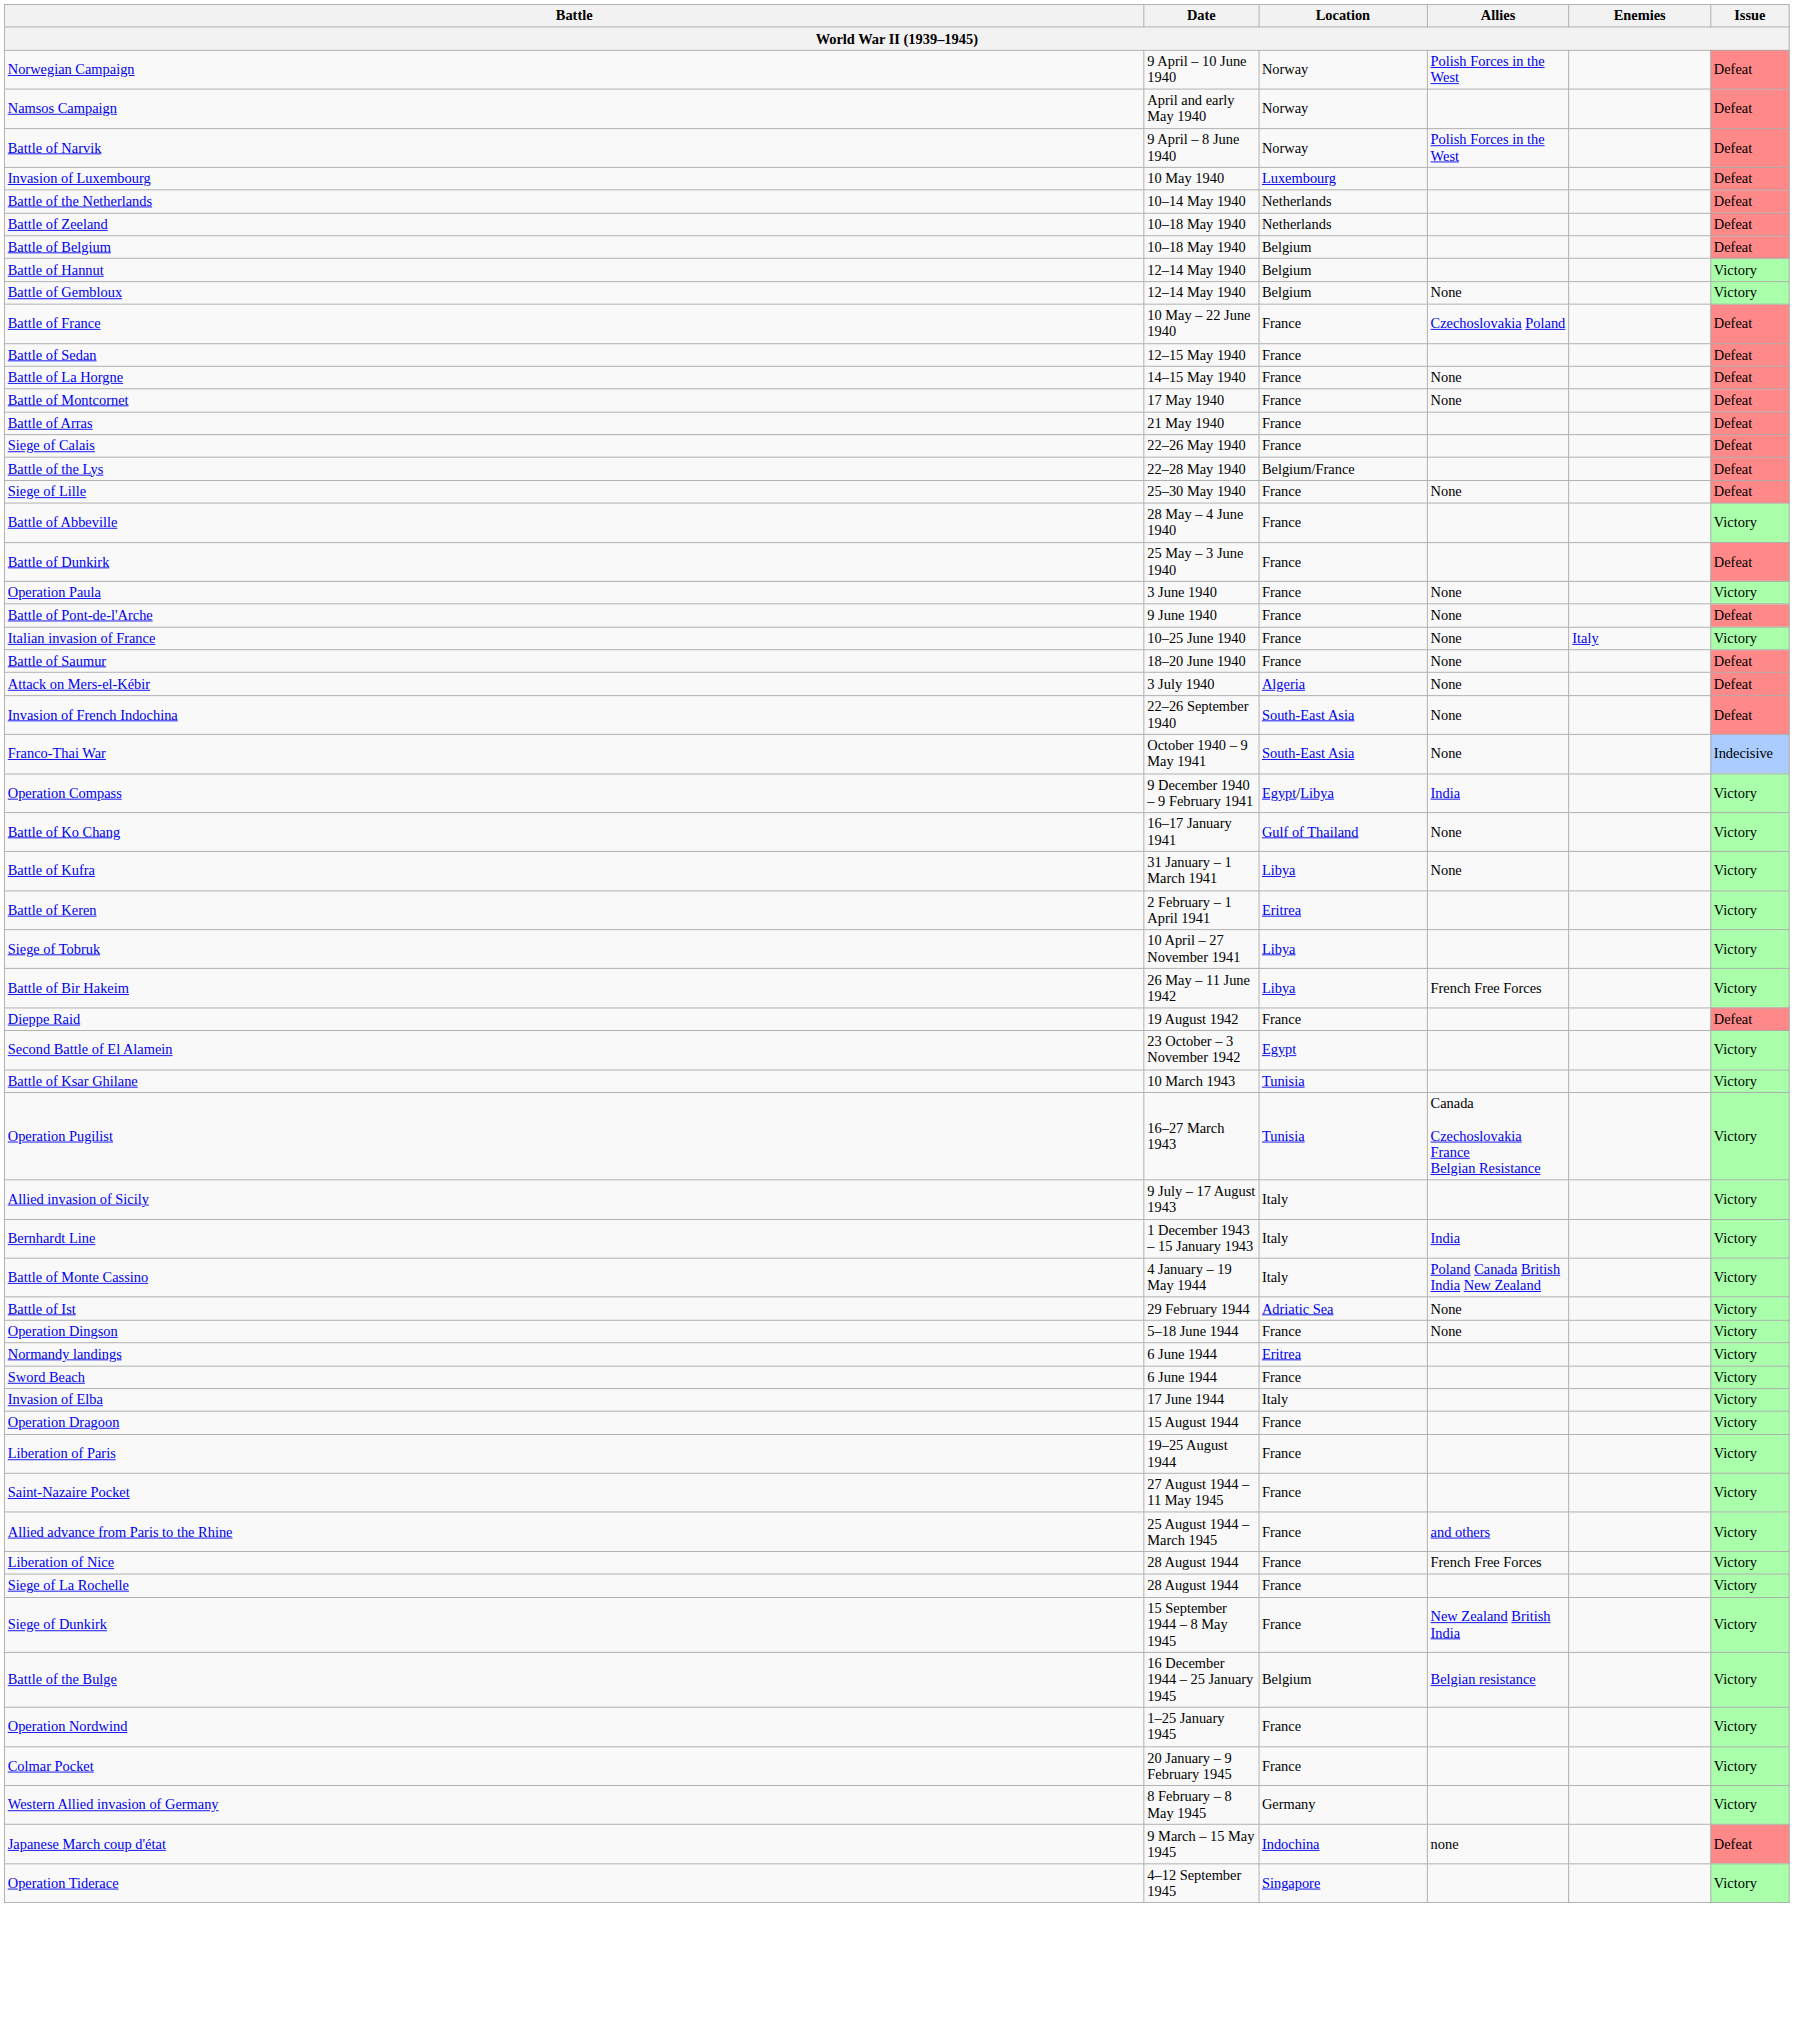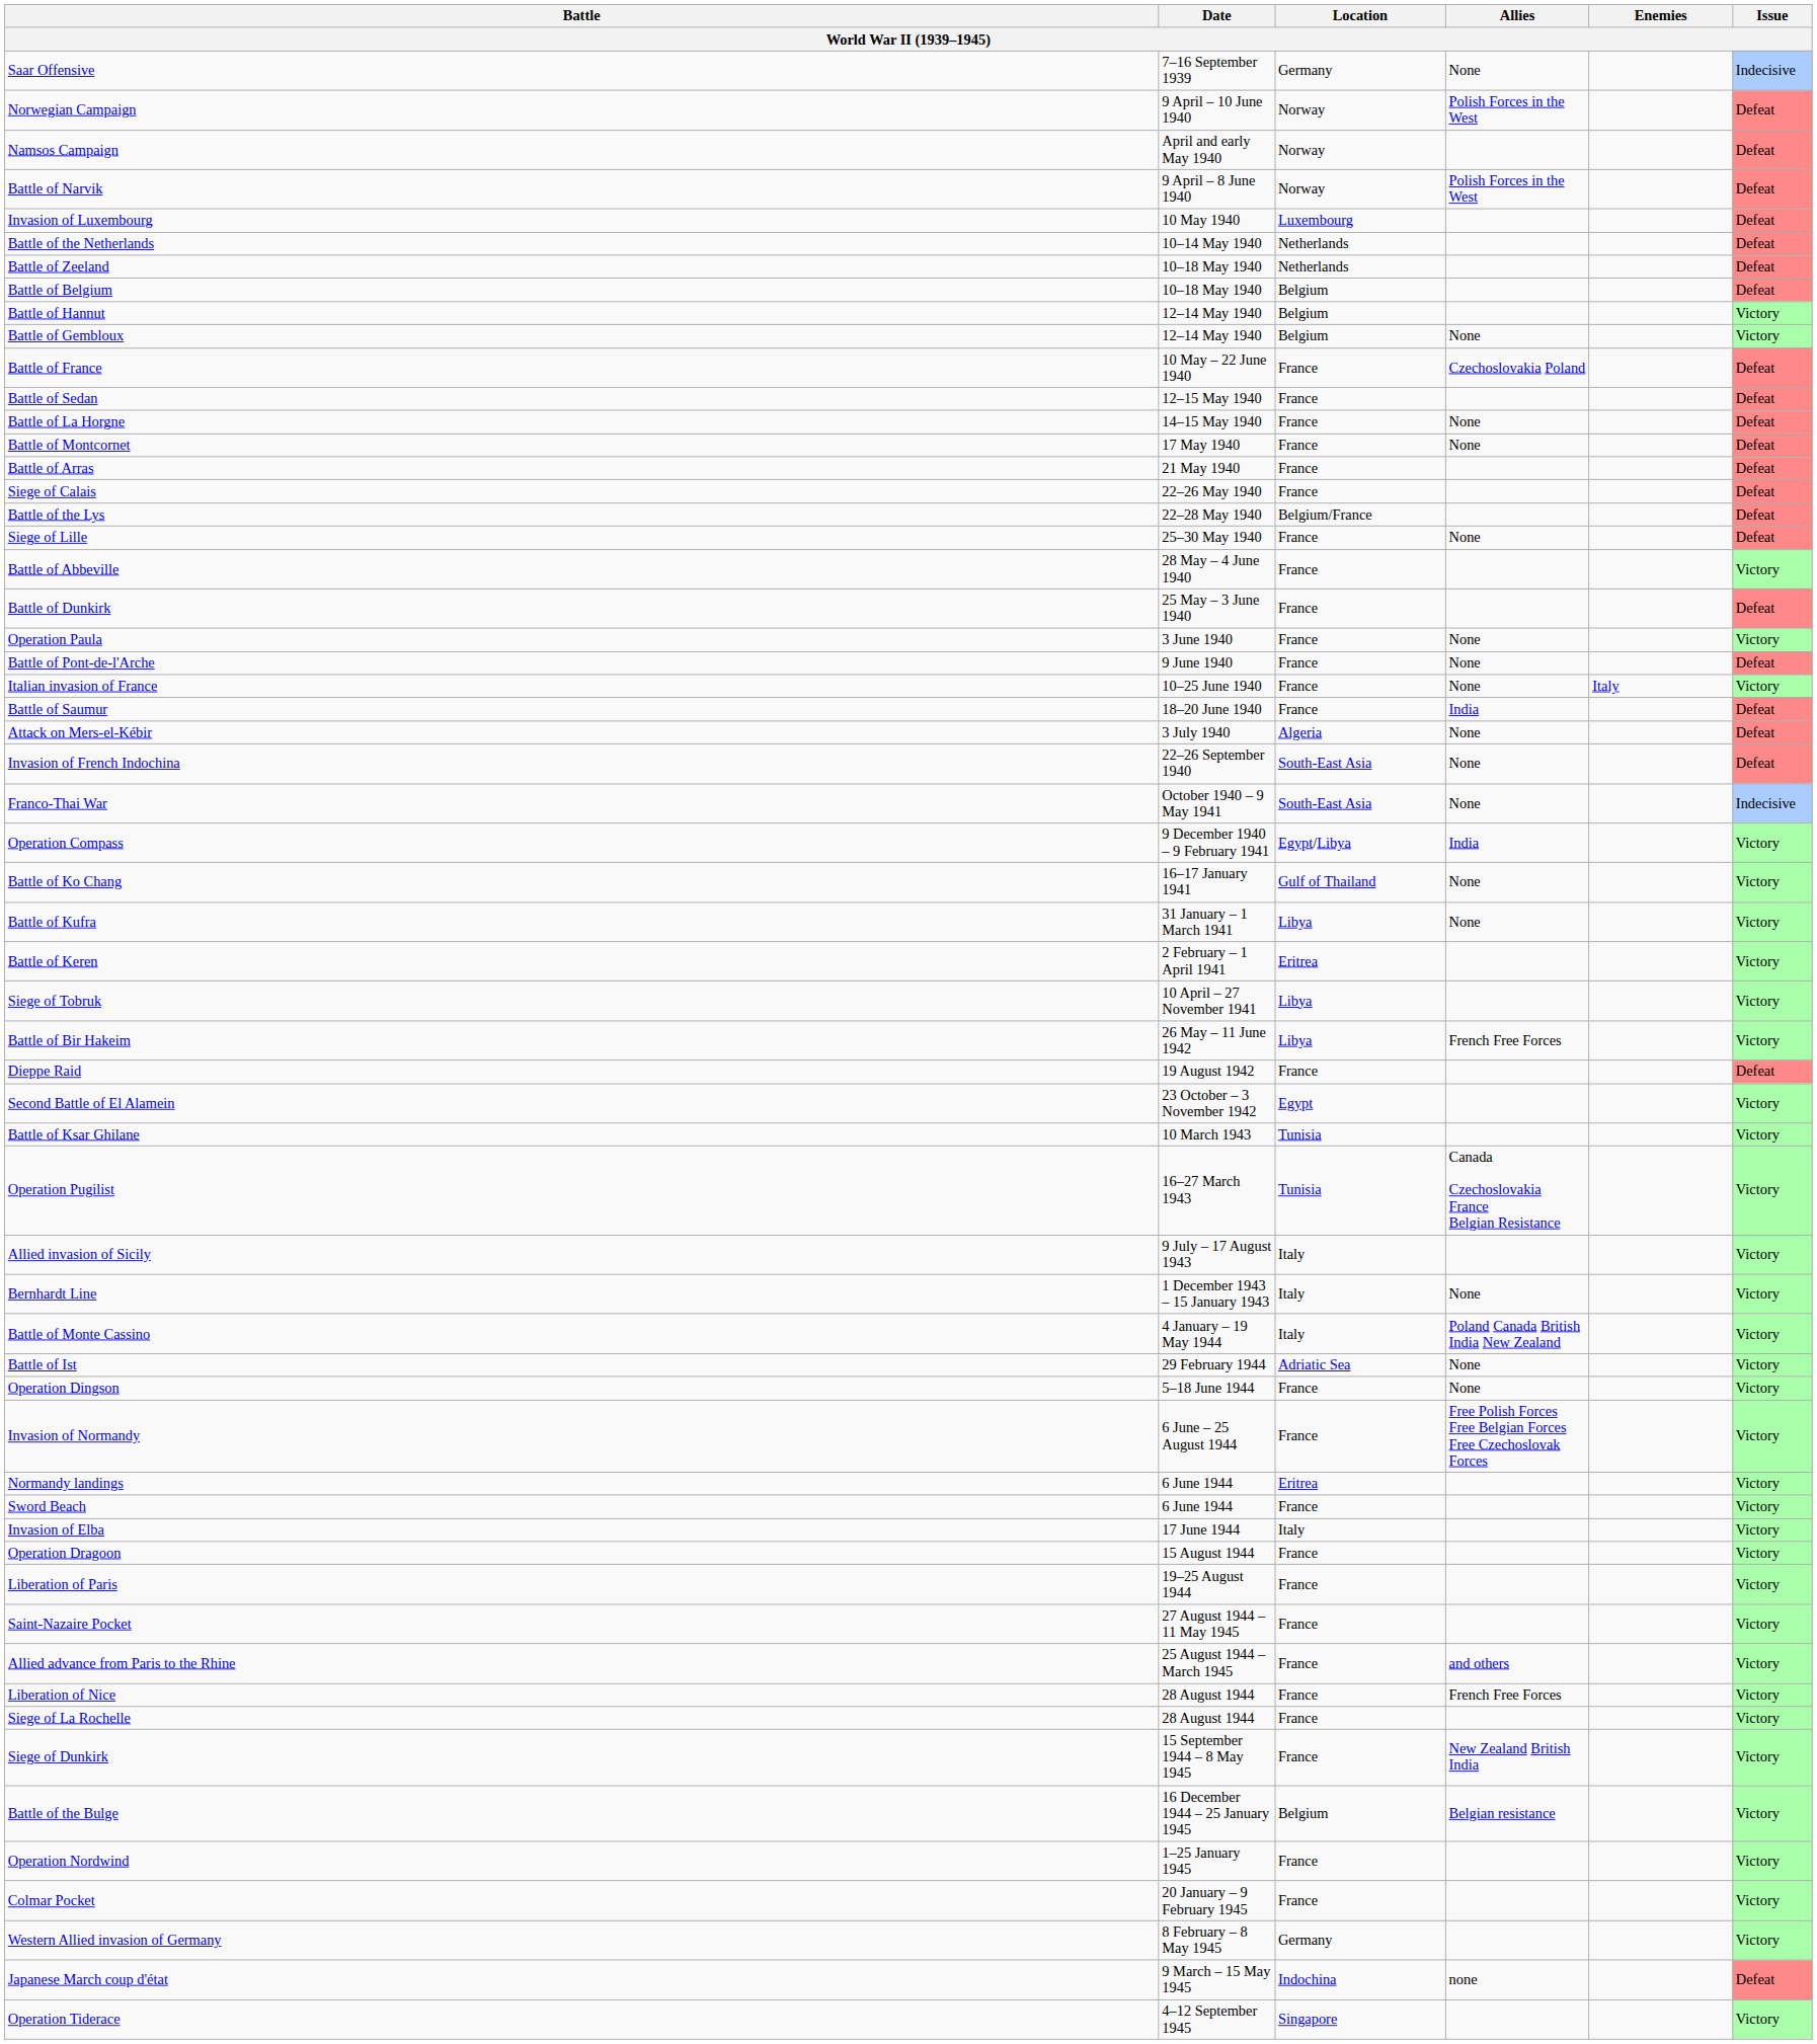+ row: Saar Offensive | 7–16 September 1939 | Germany | None | Indecisive
Battle of Saumur | Allies: None -> India
Bernhardt Line | Allies: India -> None
+ row: Invasion of Normandy | 6 June – 25 August 1944 | France | Free Polish Forces Free Belgian Forces Free Czechoslovak Forces | Victory
